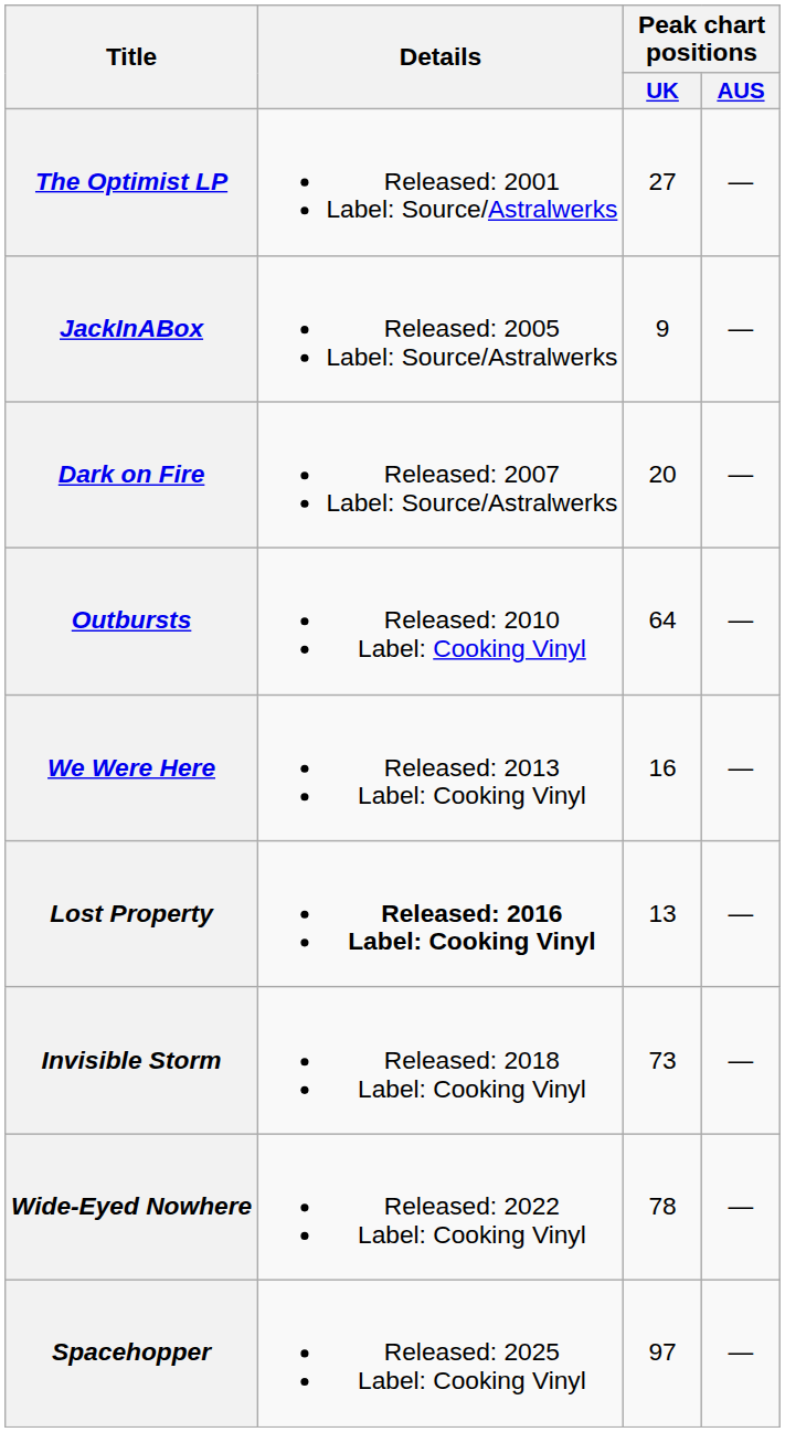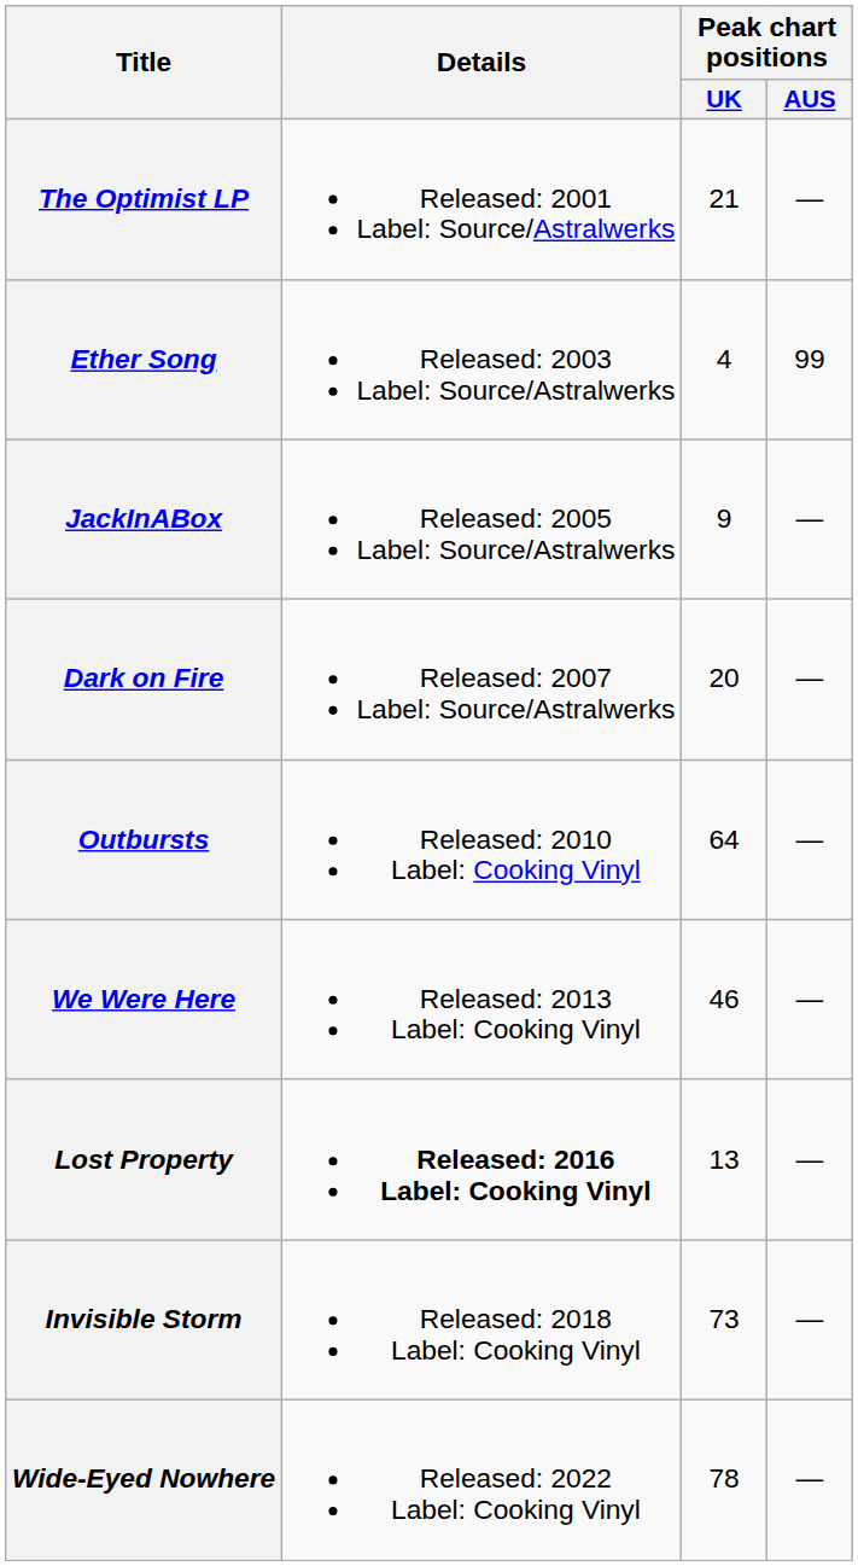The Optimist LP | Peak chart positions / UK: 27 -> 21
+ row: Ether Song | Released: 2003 Label: Source/Astralwerks | 4 | 99
We Were Here | Peak chart positions / UK: 16 -> 46
- row: Spacehopper | Released: 2025 Label: Cooking Vinyl | 97 | —
